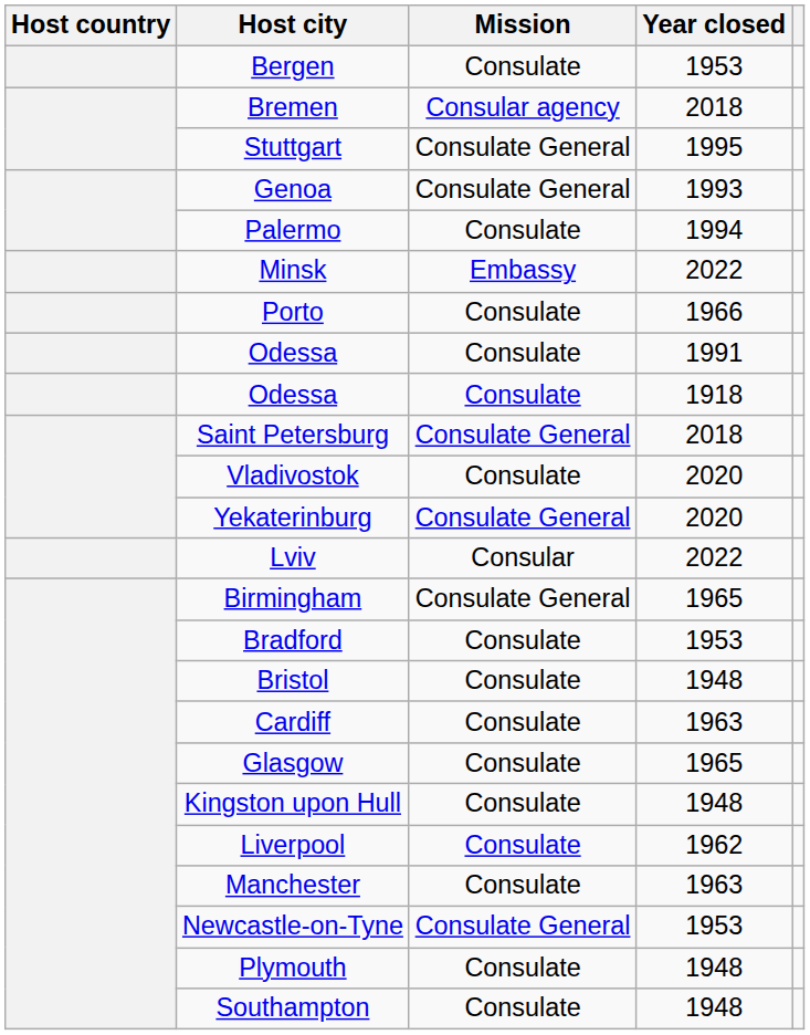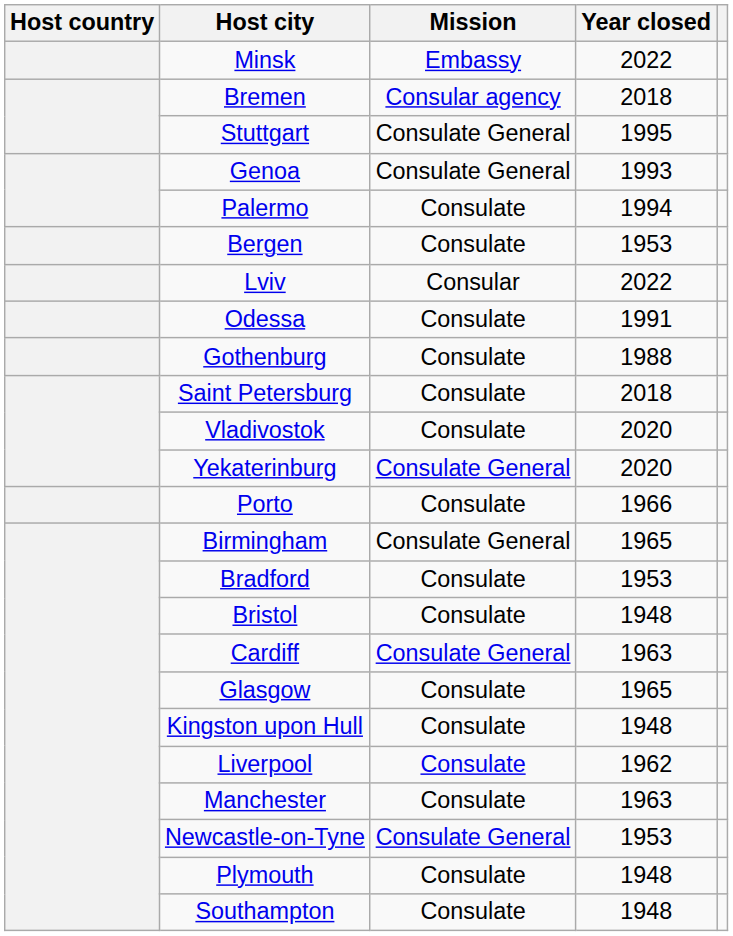rows swapped: Minsk <-> Bergen
rows swapped: Porto <-> Lviv
+ row: Gothenburg | Consulate | 1988
- row: Odessa | Consulate | 1918
Saint Petersburg | Mission: Consulate General -> Consulate
Cardiff | Mission: Consulate -> Consulate General
